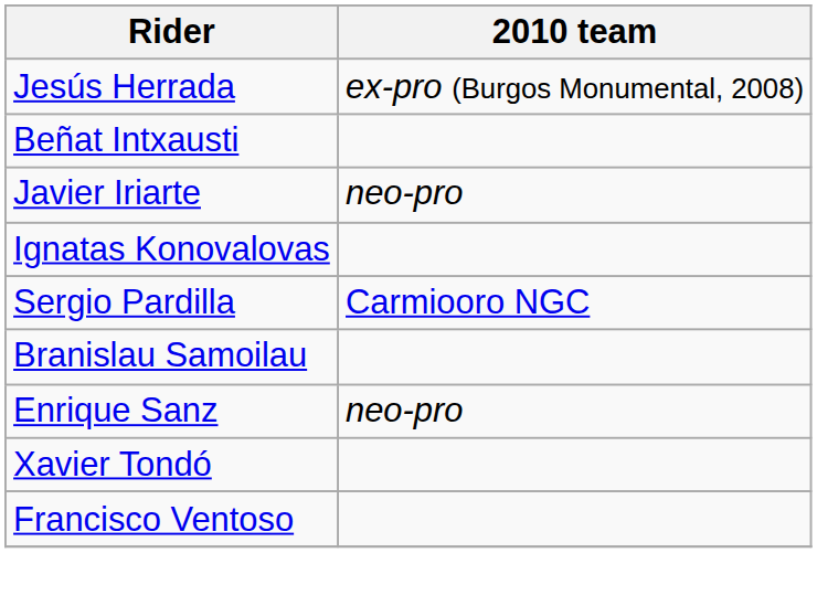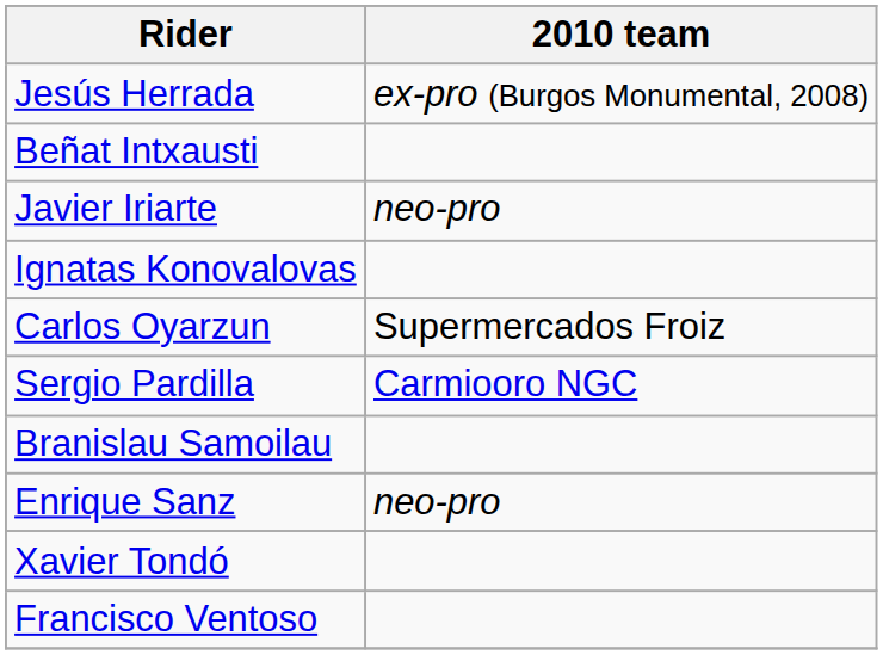+ row: Carlos Oyarzun | Supermercados Froiz
